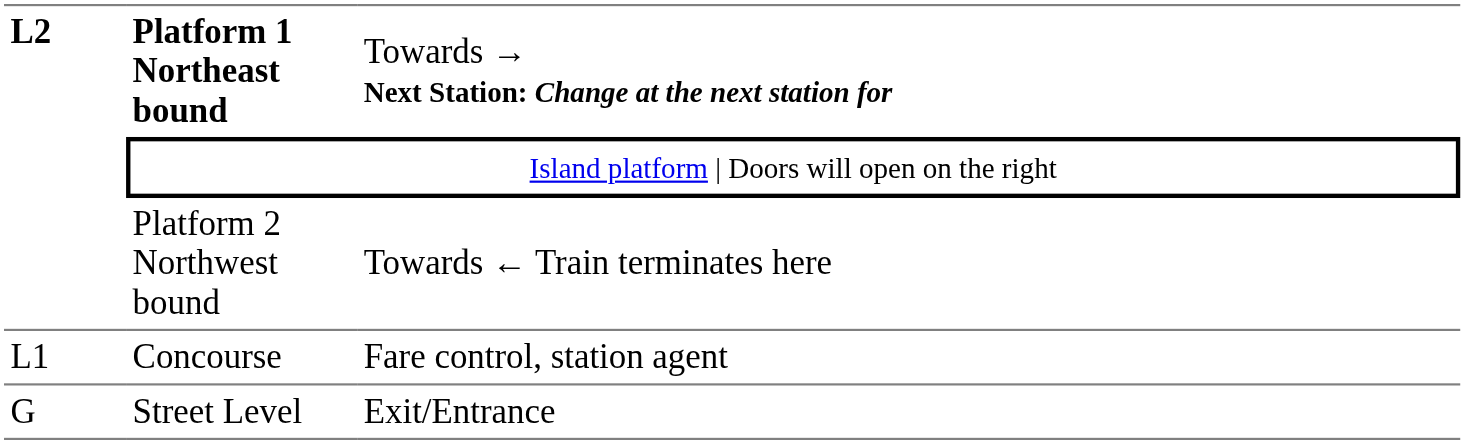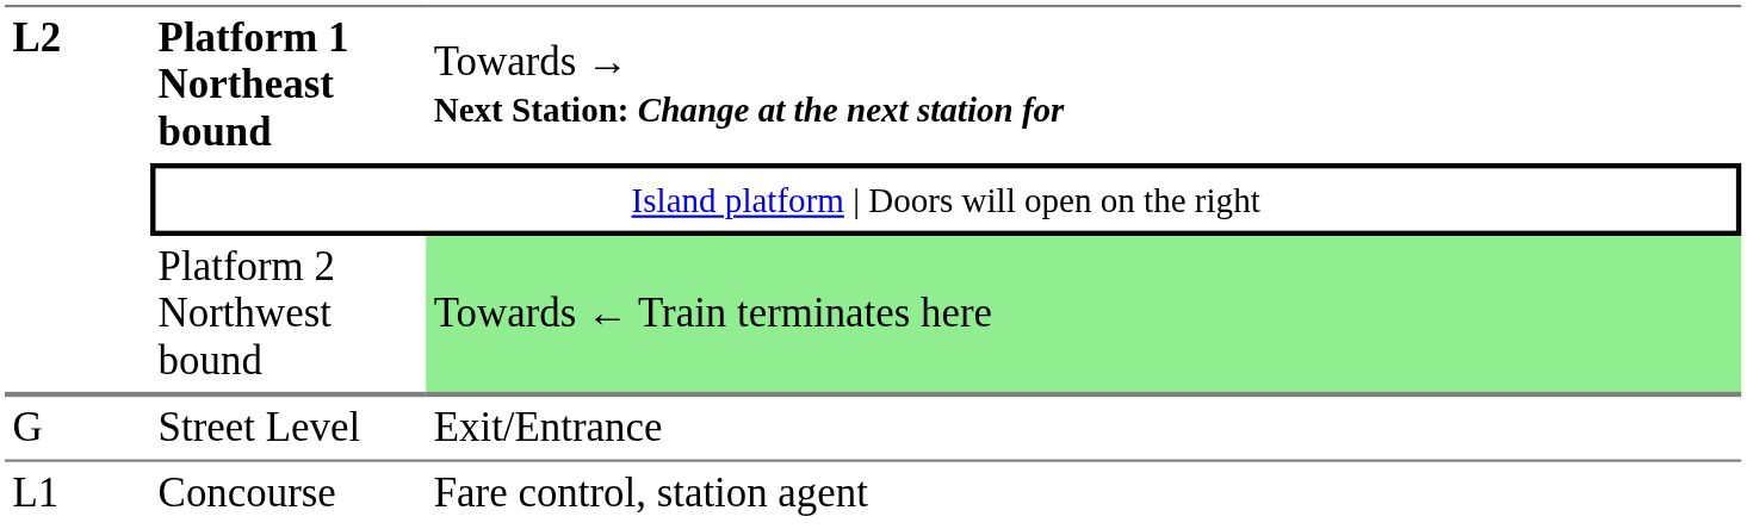Platform 2 Northwest bound | column 3: no background -> lightgreen background
rows swapped: Concourse <-> Street Level
